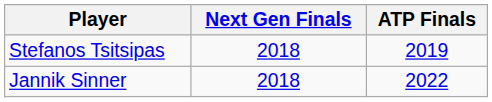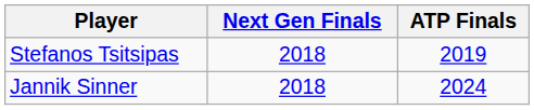Jannik Sinner | ATP Finals: 2022 -> 2024
